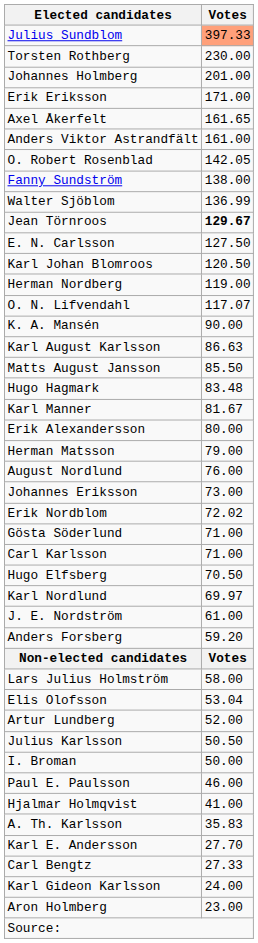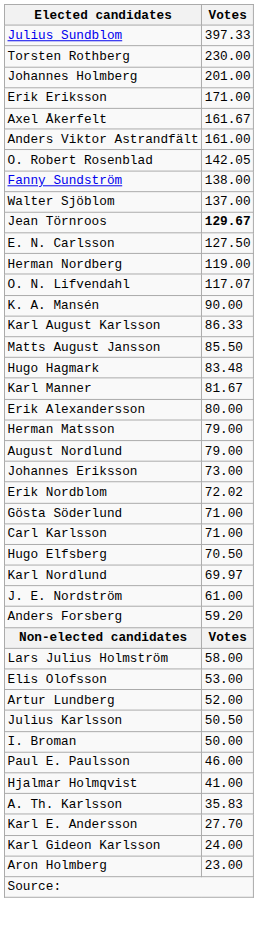Julius Sundblom | Votes: lightsalmon background -> no background
Axel Åkerfelt | Votes: 161.65 -> 161.67
Walter Sjöblom | Votes: 136.99 -> 137.00
- row: Karl Johan Blomroos | 120.50
Karl August Karlsson | Votes: 86.63 -> 86.33
August Nordlund | Votes: 76.00 -> 79.00
Elis Olofsson | Votes: 53.04 -> 53.00
- row: Carl Bengtz | 27.33
